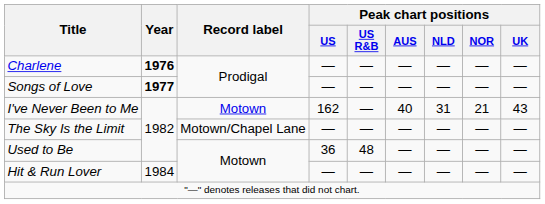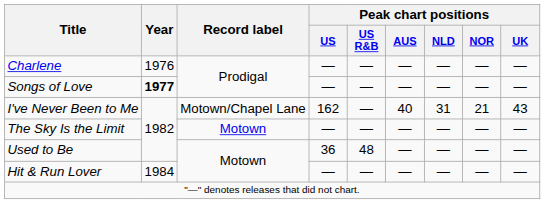Charlene | Year: bold -> normal
I've Never Been to Me | Record label: Motown -> Motown/Chapel Lane
The Sky Is the Limit | Record label: Motown/Chapel Lane -> Motown
